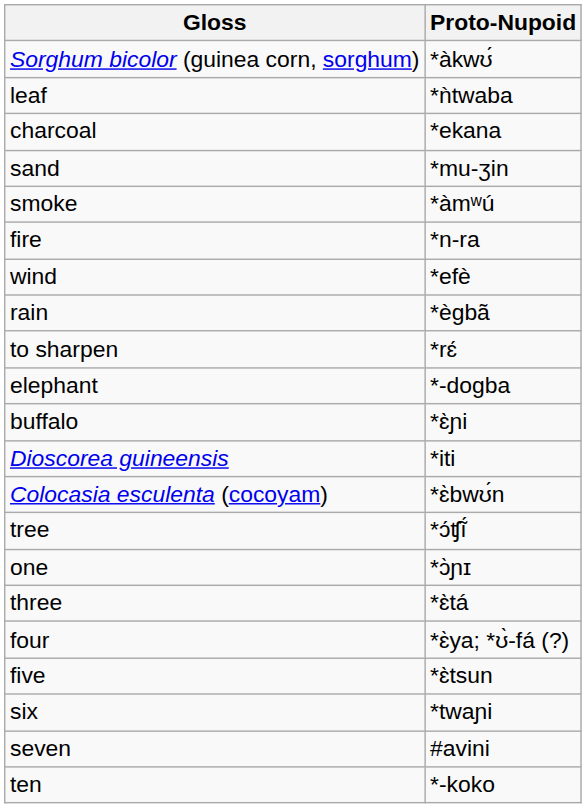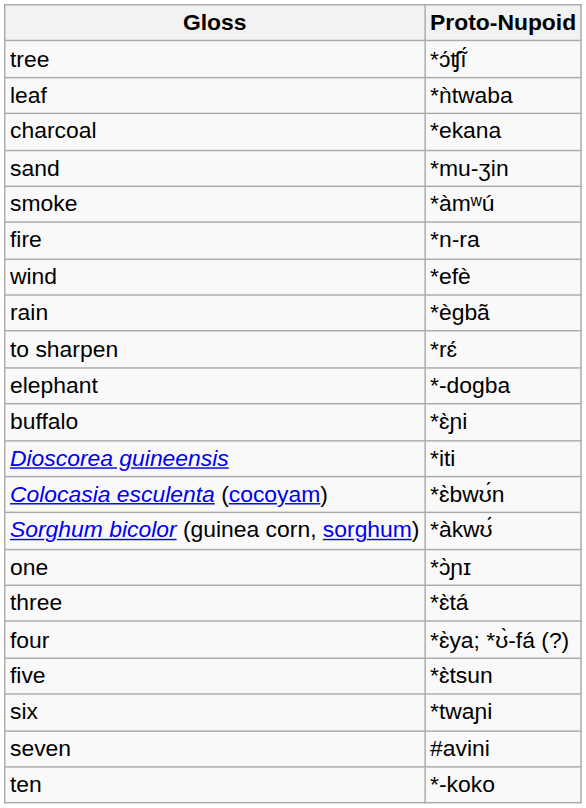rows swapped: tree <-> Sorghum bicolor (guinea corn, sorghum)
